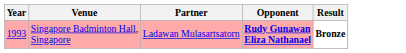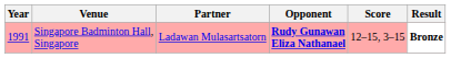+ column: Score | 12–15, 3–15
Singapore Badminton Hall, Singapore | Year: 1993 -> 1991
